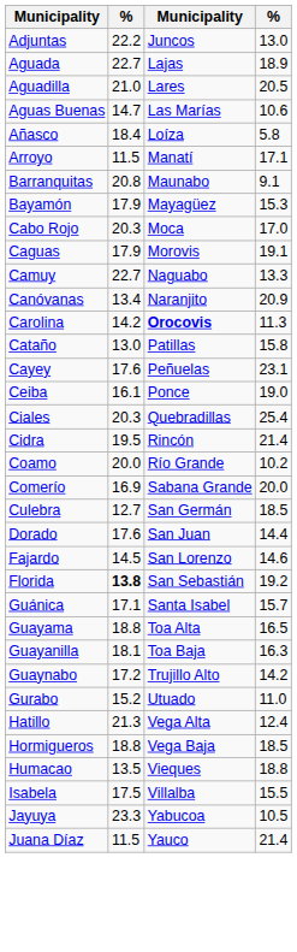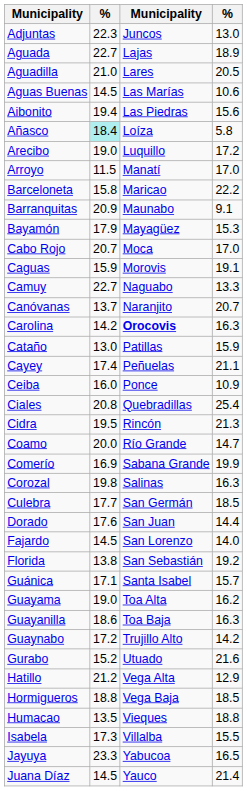Adjuntas | column 2: 22.2 -> 22.3
Aguas Buenas | column 2: 14.7 -> 14.5
+ row: Aibonito | 19.4 | Las Piedras | 15.6
Añasco | column 2: no background -> paleturquoise background
+ row: Arecibo | 19.0 | Luquillo | 17.2
Arroyo | column 4: 17.1 -> 17.0
+ row: Barceloneta | 15.8 | Maricao | 22.2
Barranquitas | column 2: 20.8 -> 20.9
Cabo Rojo | column 2: 20.3 -> 20.7
Caguas | column 2: 17.9 -> 15.9
Canóvanas | column 2: 13.4 -> 13.7
Canóvanas | column 4: 20.9 -> 20.7
Carolina | column 4: 11.3 -> 16.3
Cataño | column 4: 15.8 -> 15.9
Cayey | column 2: 17.6 -> 17.4
Cayey | column 4: 23.1 -> 21.1
Ceiba | column 2: 16.1 -> 16.0
Ceiba | column 4: 19.0 -> 10.9
Ciales | column 2: 20.3 -> 20.8
Cidra | column 4: 21.4 -> 21.3
Coamo | column 4: 10.2 -> 14.7
Comerío | column 4: 20.0 -> 19.9
+ row: Corozal | 19.8 | Salinas | 16.3
Culebra | column 2: 12.7 -> 17.7
Fajardo | column 4: 14.6 -> 14.0
Florida | column 2: bold -> normal
Guayama | column 2: 18.8 -> 19.0
Guayama | column 4: 16.5 -> 16.2
Guayanilla | column 2: 18.1 -> 18.6
Gurabo | column 4: 11.0 -> 21.6
Hatillo | column 2: 21.3 -> 21.2
Hatillo | column 4: 12.4 -> 12.9
Isabela | column 2: 17.5 -> 17.3
Jayuya | column 4: 10.5 -> 16.5
Juana Díaz | column 2: 11.5 -> 14.5
